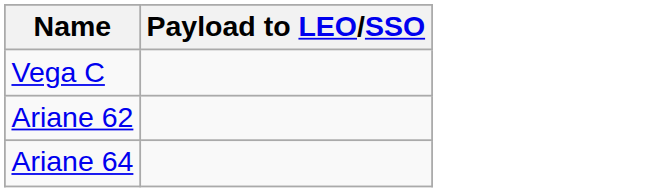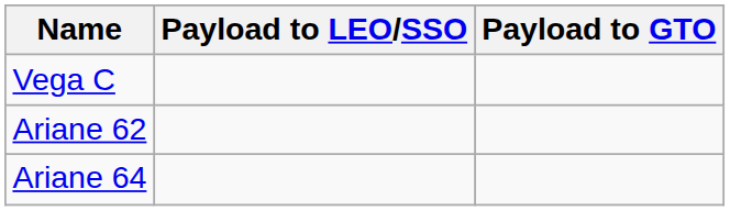+ column: Payload to GTO
